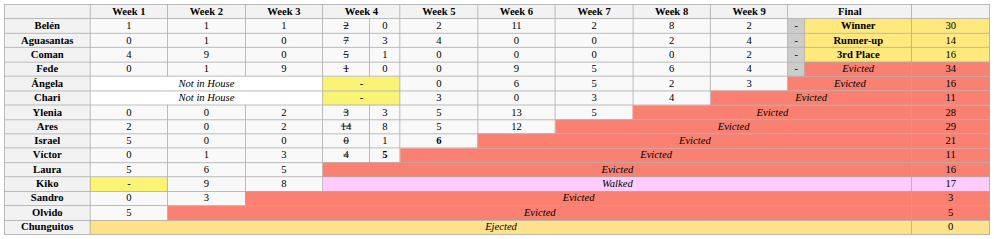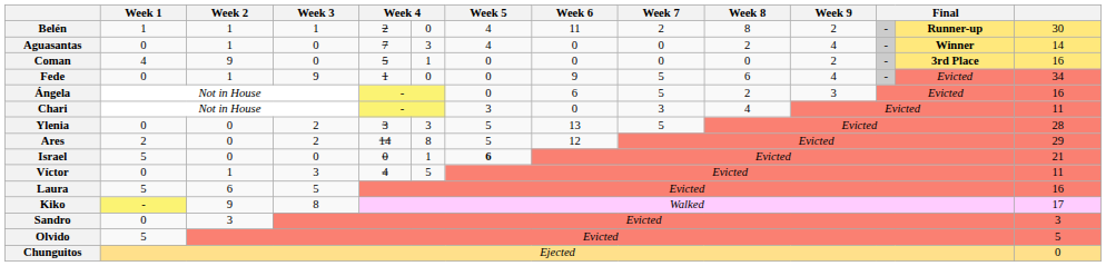Belén | Week 5: 2 -> 4
Belén | column 13: Winner -> Runner-up
Aguasantas | column 13: Runner-up -> Winner
Víctor | column 6: bold -> normal
